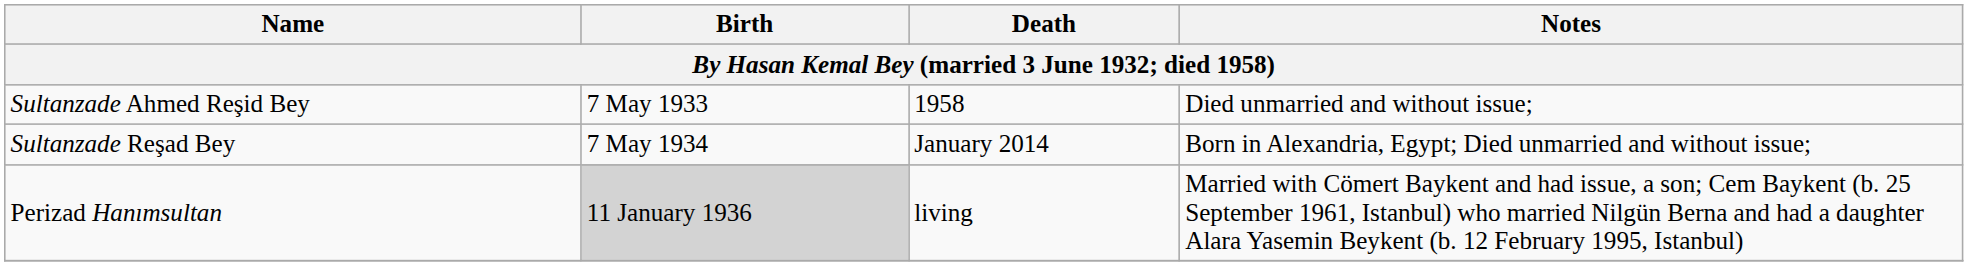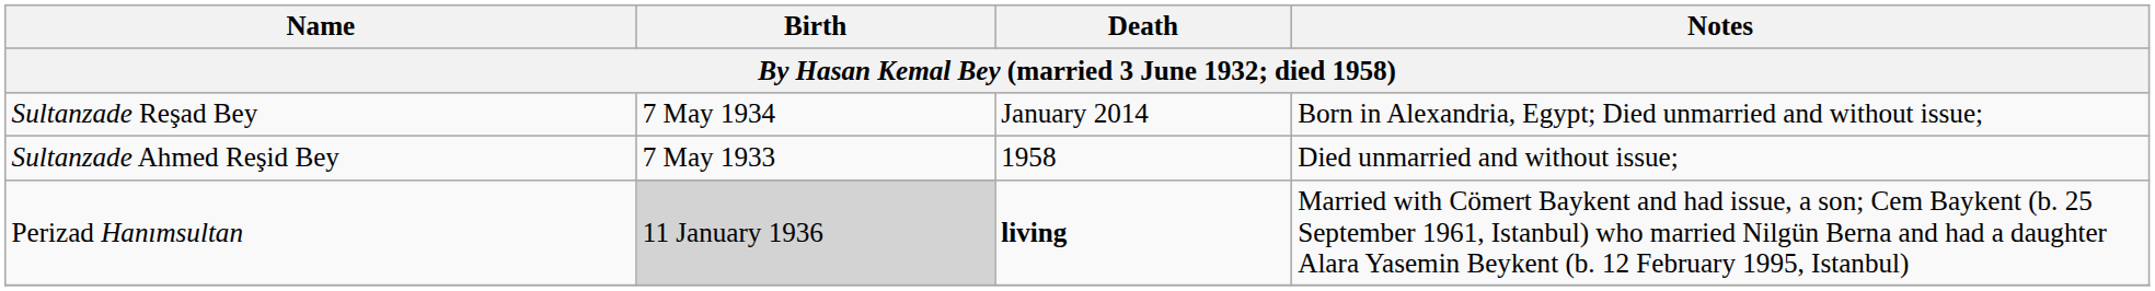rows swapped: Sultanzade Ahmed Reşid Bey <-> Sultanzade Reşad Bey
Perizad Hanımsultan | Death: normal -> bold
